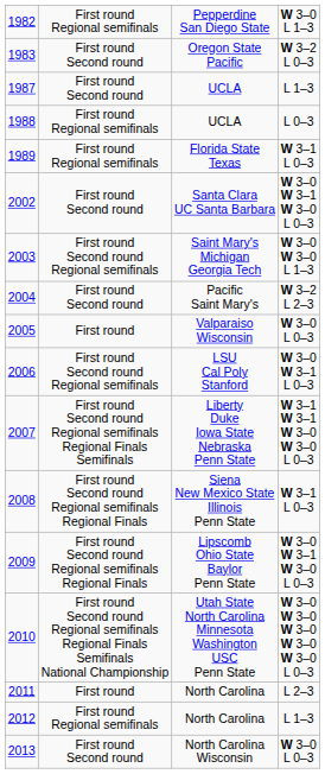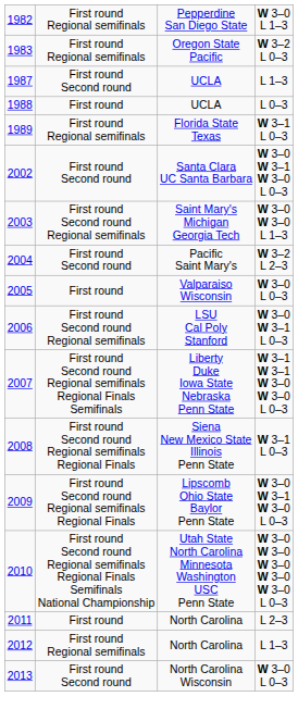1983 | column 2: First round Second round -> First round Regional semifinals
1988 | column 2: First round Regional semifinals -> First round
